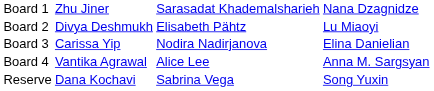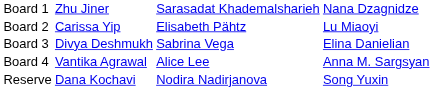Board 2 | column 2: Divya Deshmukh -> Carissa Yip
Board 3 | column 2: Carissa Yip -> Divya Deshmukh
Board 3 | column 3: Nodira Nadirjanova -> Sabrina Vega
Reserve | column 3: Sabrina Vega -> Nodira Nadirjanova
